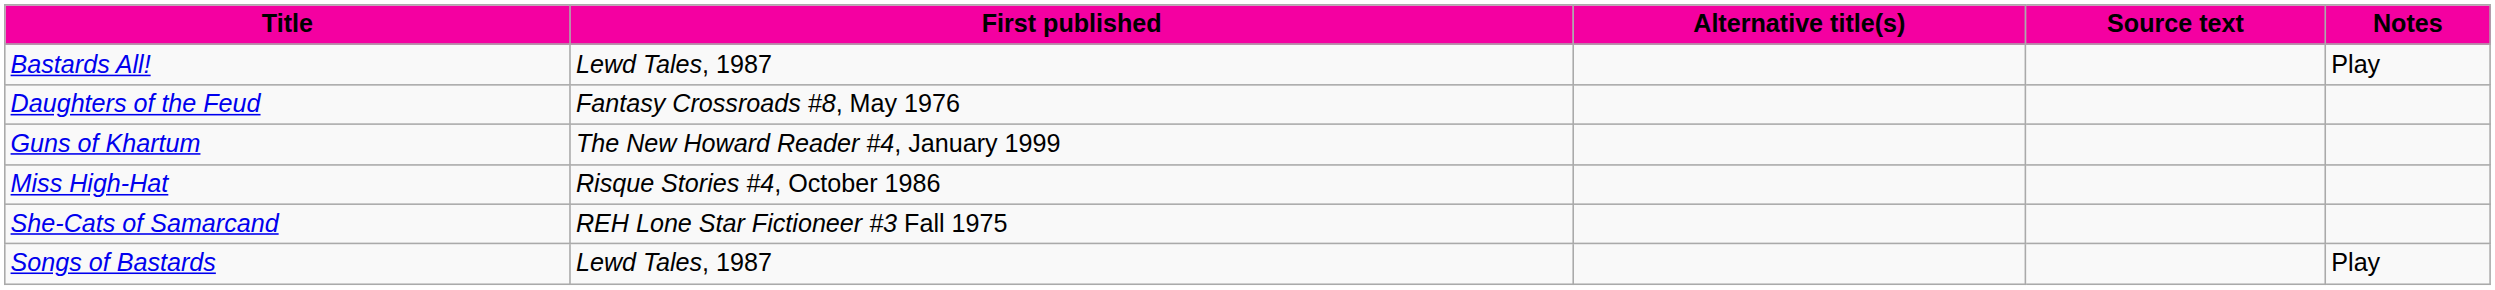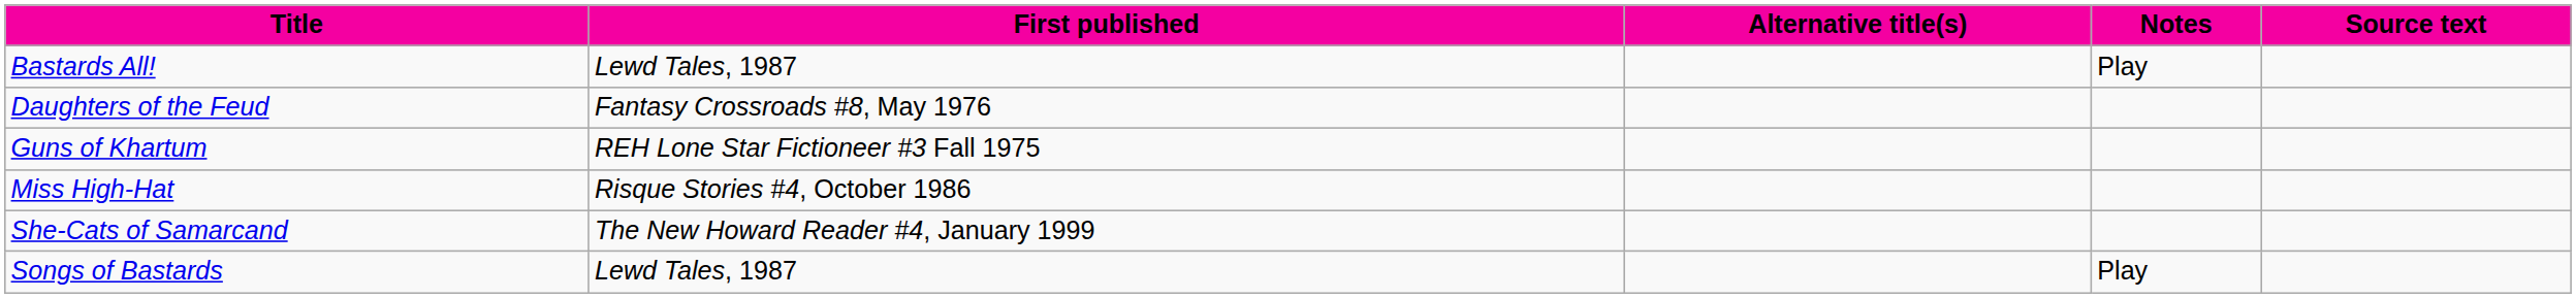columns swapped: Source text <-> Notes
Guns of Khartum | First published: The New Howard Reader #4, January 1999 -> REH Lone Star Fictioneer #3 Fall 1975
She-Cats of Samarcand | First published: REH Lone Star Fictioneer #3 Fall 1975 -> The New Howard Reader #4, January 1999
